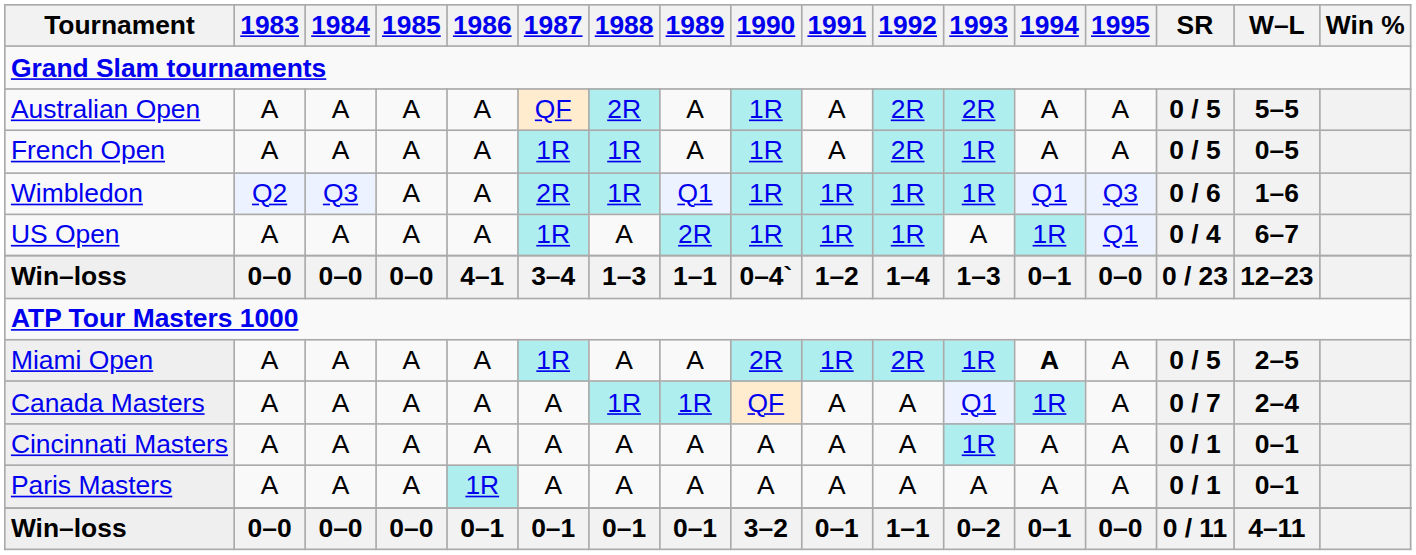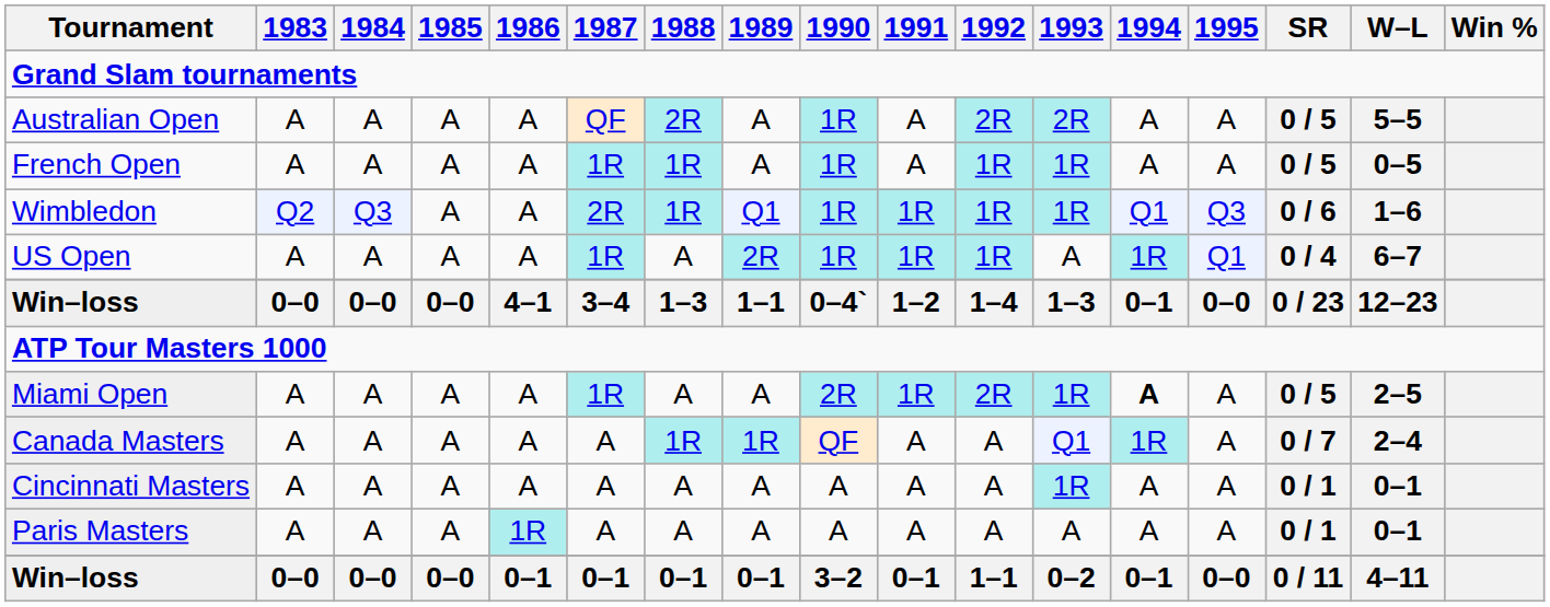French Open | 1992: 2R -> 1R
